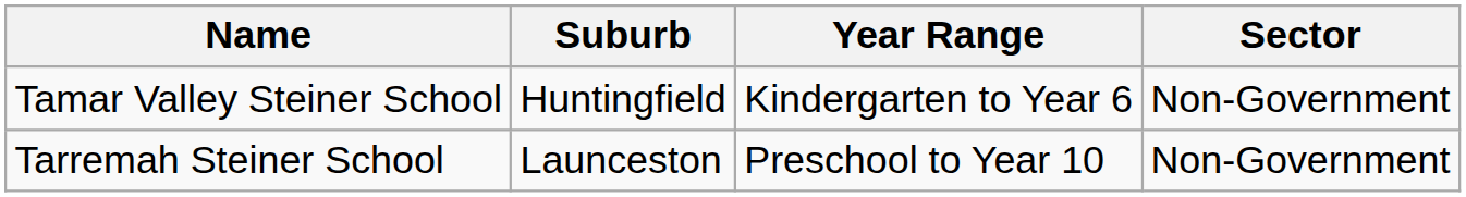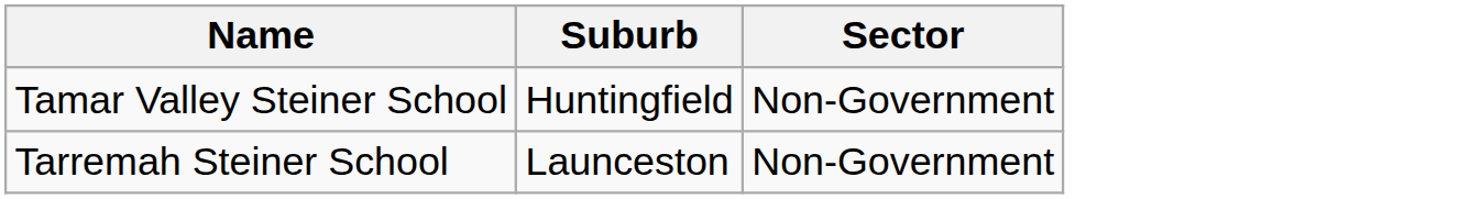- column: Year Range | Kindergarten to Year 6 | Preschool to Year 10
